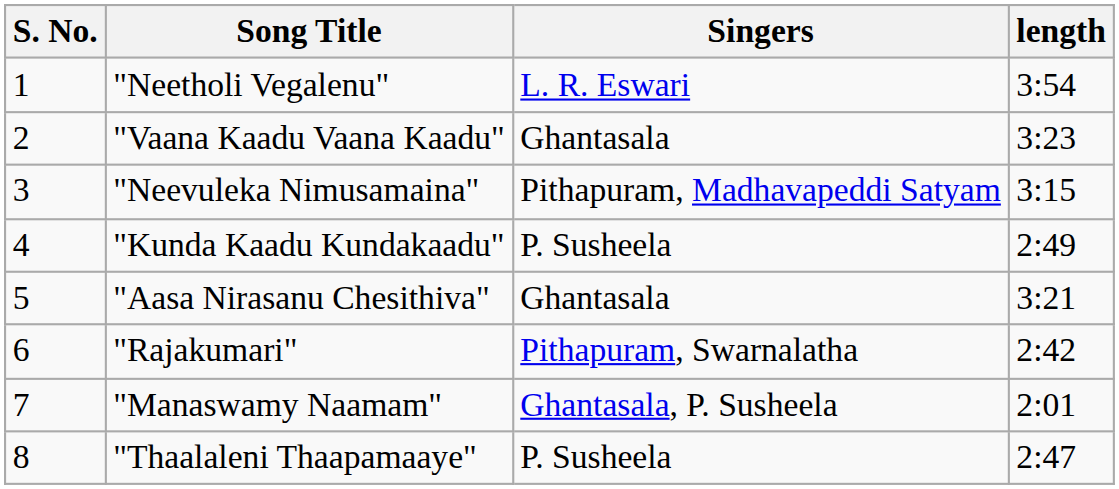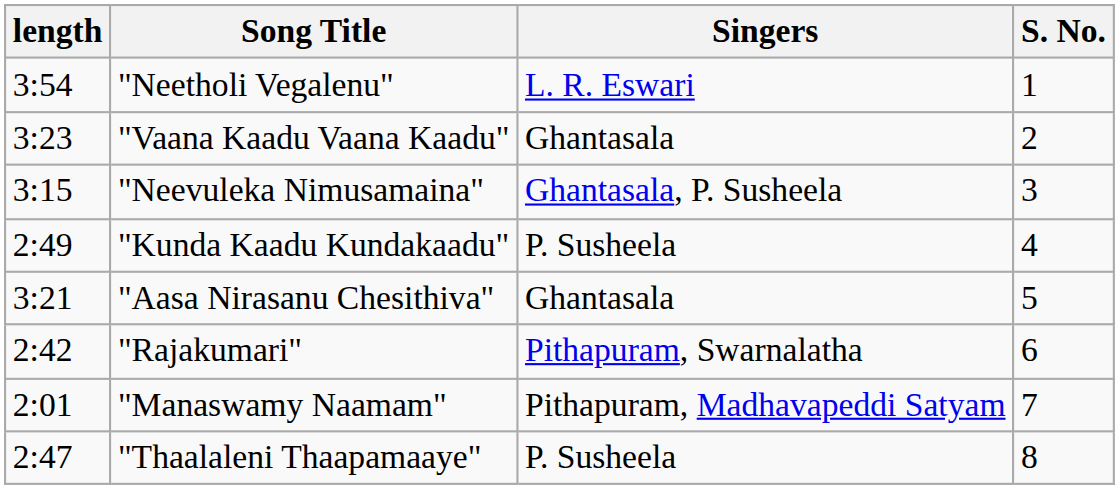columns swapped: S. No. <-> length
"Neevuleka Nimusamaina" | Singers: Pithapuram, Madhavapeddi Satyam -> Ghantasala, P. Susheela
"Manaswamy Naamam" | Singers: Ghantasala, P. Susheela -> Pithapuram, Madhavapeddi Satyam
